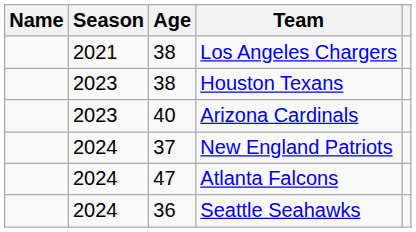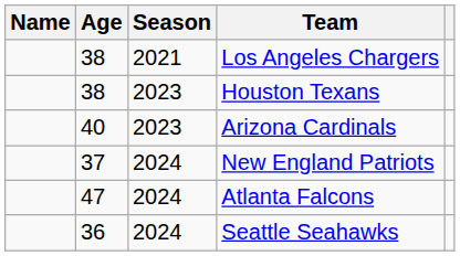columns swapped: Age <-> Season
